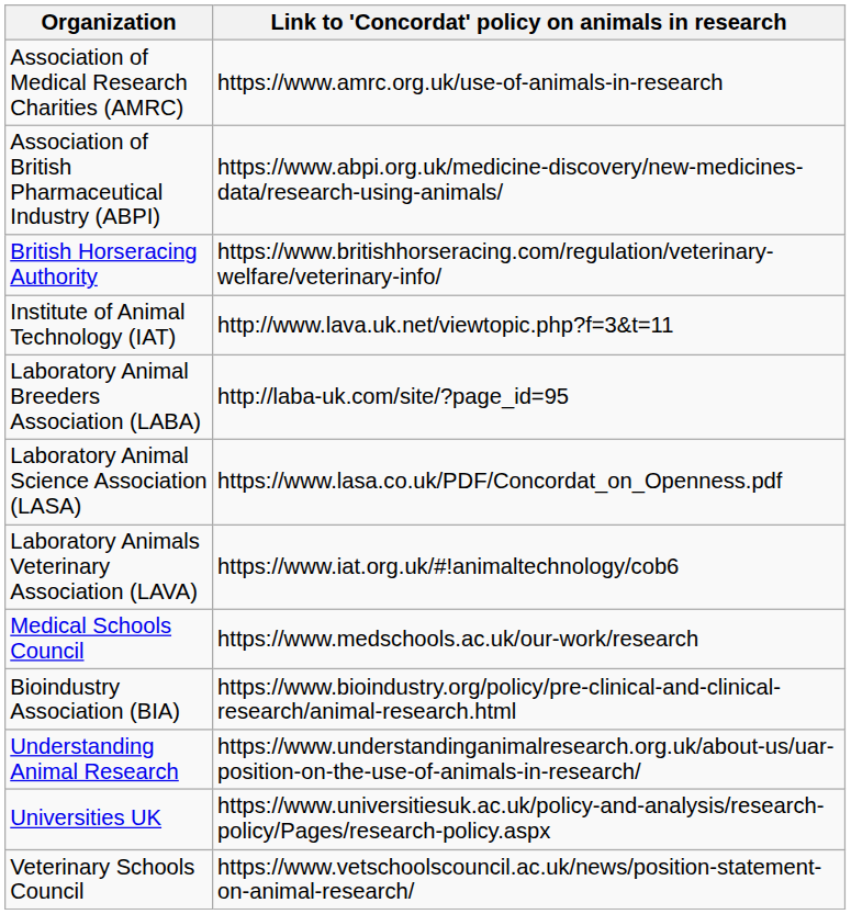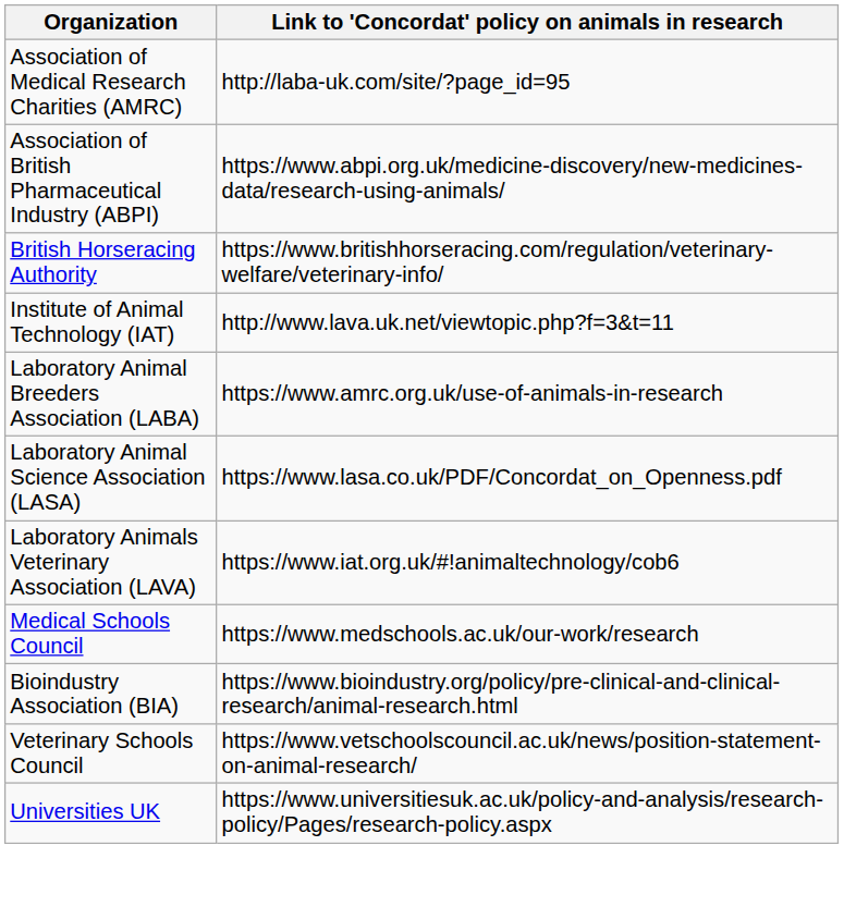Association of Medical Research Charities (AMRC) | Link to 'Concordat' policy on animals in research: https://www.amrc.org.uk/use-of-animals-in-research -> http://laba-uk.com/site/?page_id=95
Laboratory Animal Breeders Association (LABA) | Link to 'Concordat' policy on animals in research: http://laba-uk.com/site/?page_id=95 -> https://www.amrc.org.uk/use-of-animals-in-research
- row: Understanding Animal Research | https://www.understandinganimalresearch.org.uk/about-us/uar-position-on-the-use-of-animals-in-research/
rows swapped: Universities UK <-> Veterinary Schools Council
